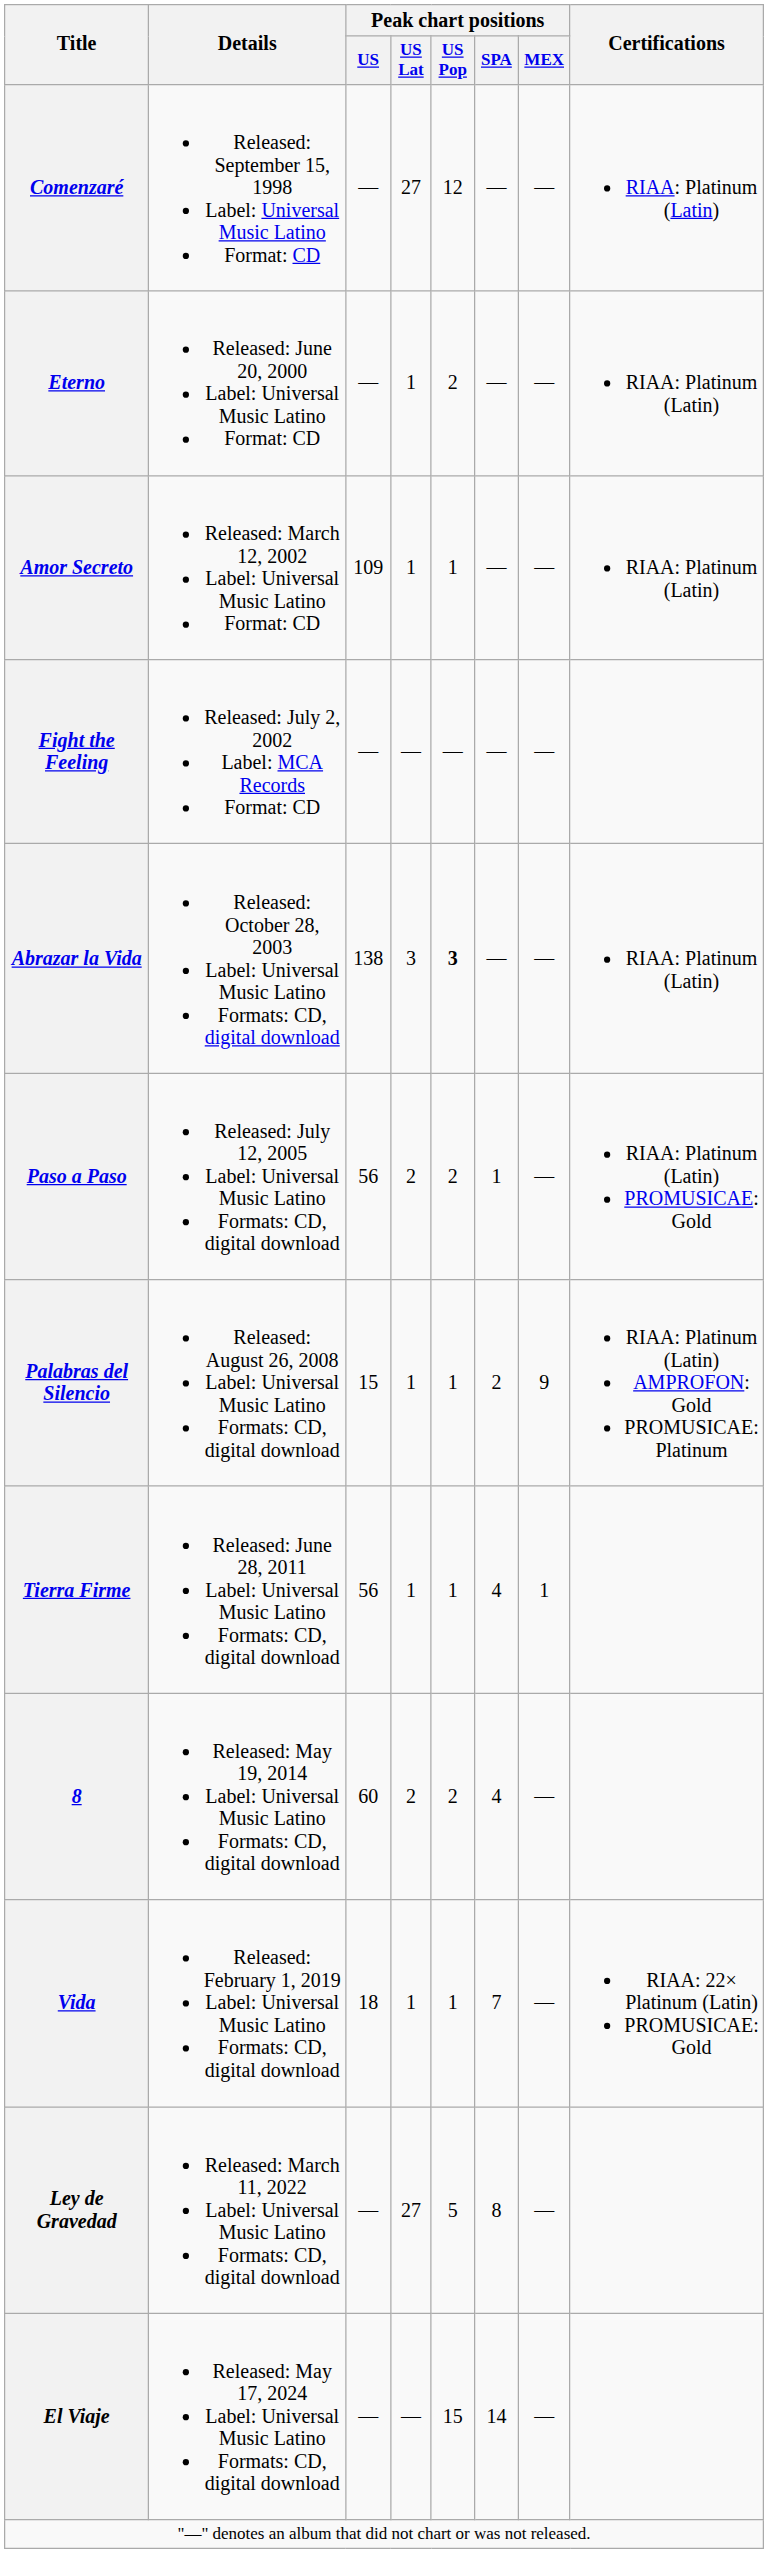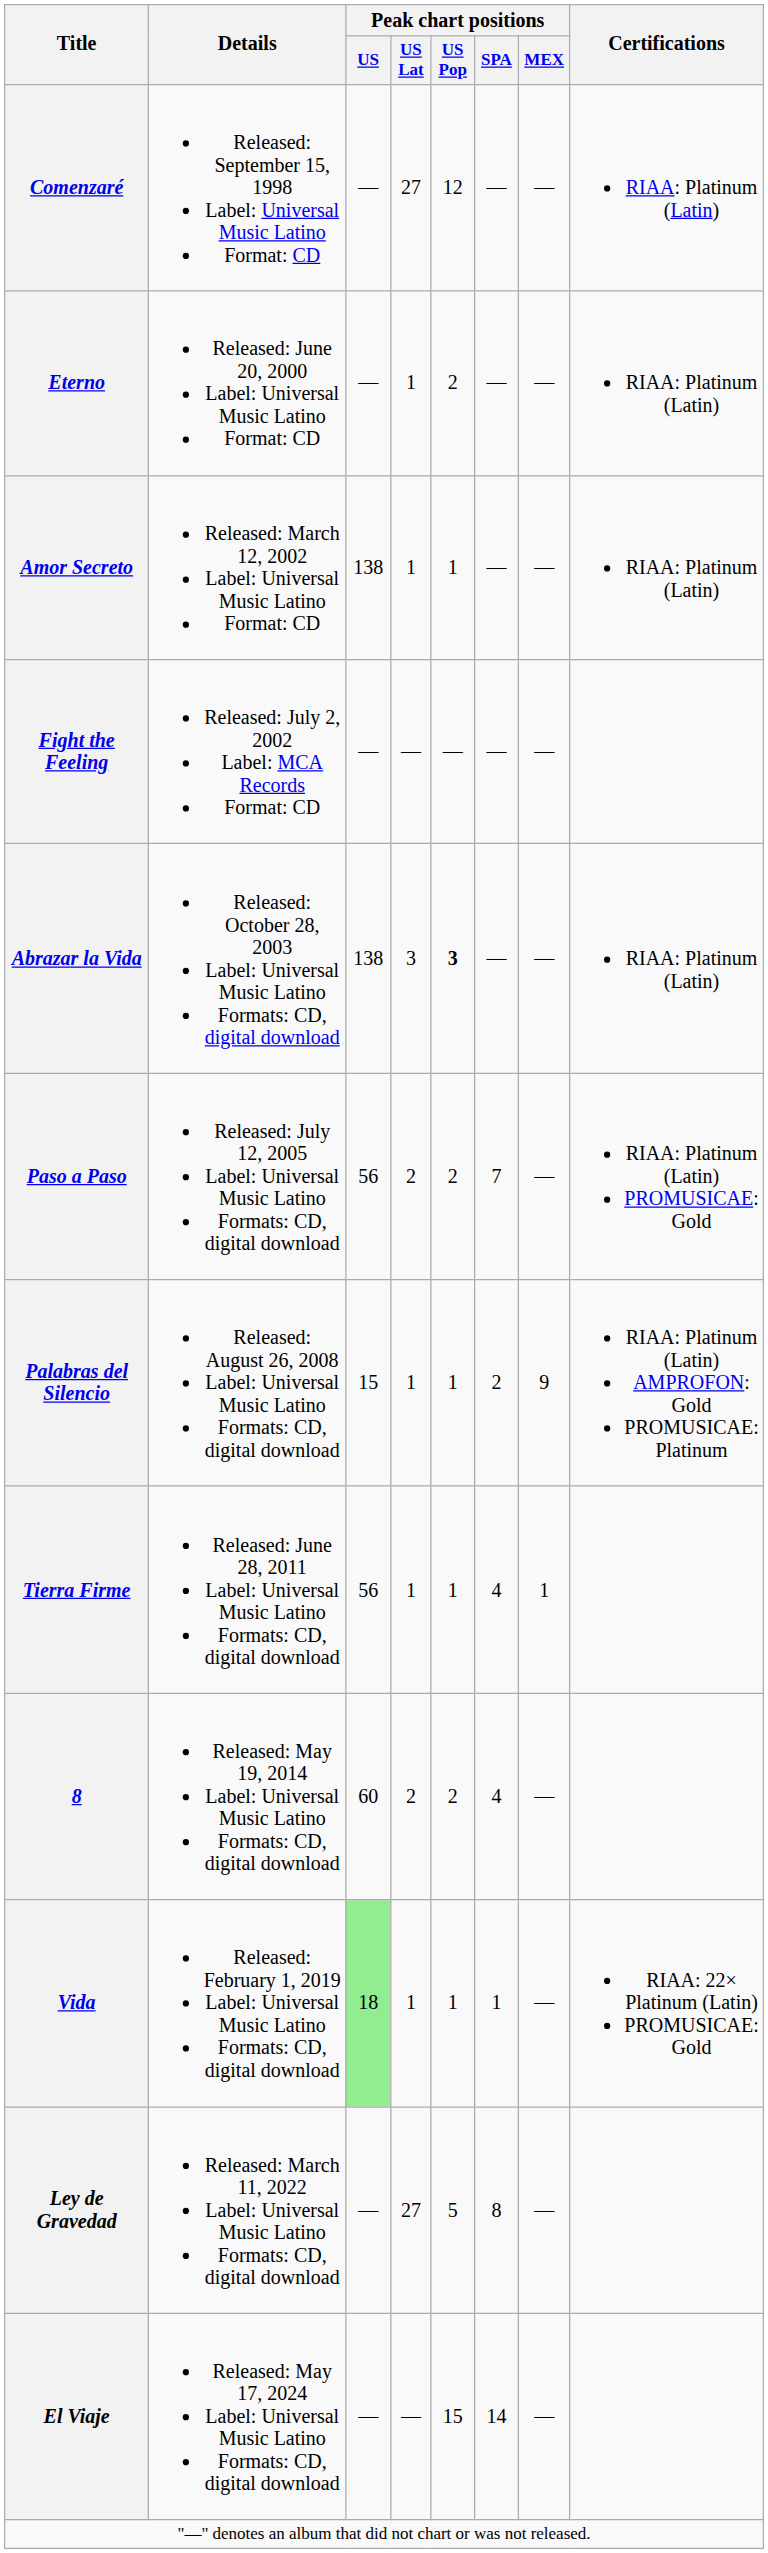Amor Secreto | Peak chart positions / US: 109 -> 138
Paso a Paso | Peak chart positions / SPA: 1 -> 7
Vida | Peak chart positions / US: no background -> lightgreen background
Vida | Peak chart positions / SPA: 7 -> 1
